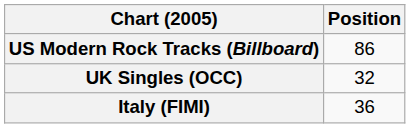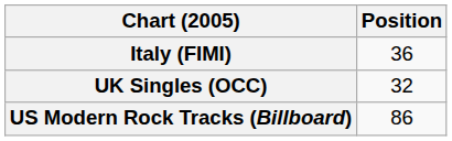rows swapped: Italy (FIMI) <-> US Modern Rock Tracks (Billboard)
